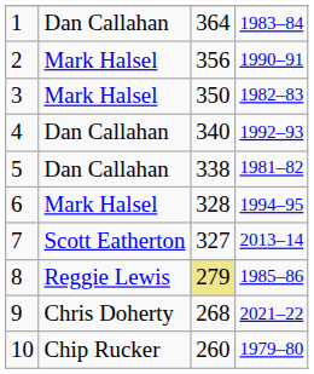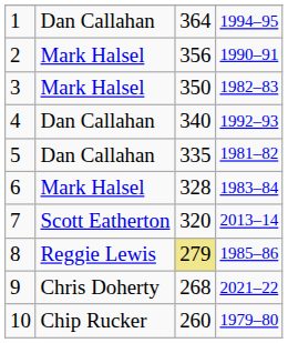1 | column 4: 1983–84 -> 1994–95
5 | column 3: 338 -> 335
6 | column 4: 1994–95 -> 1983–84
7 | column 3: 327 -> 320
